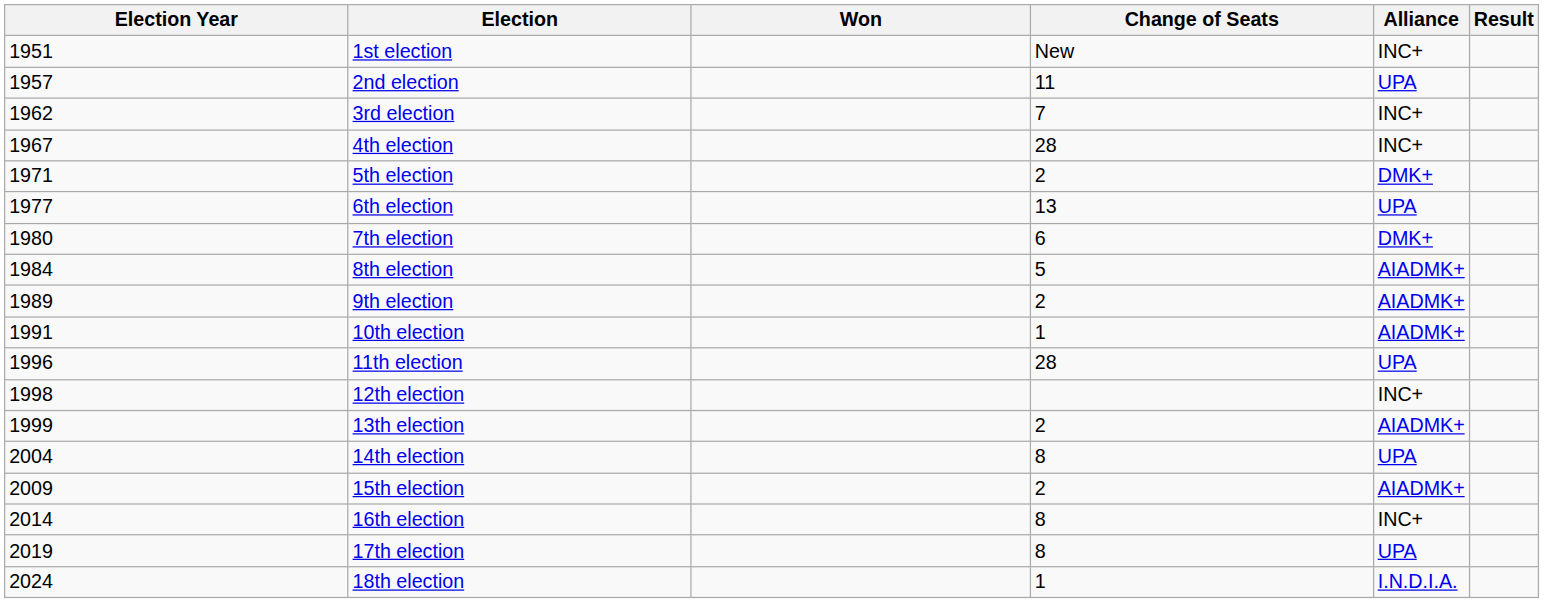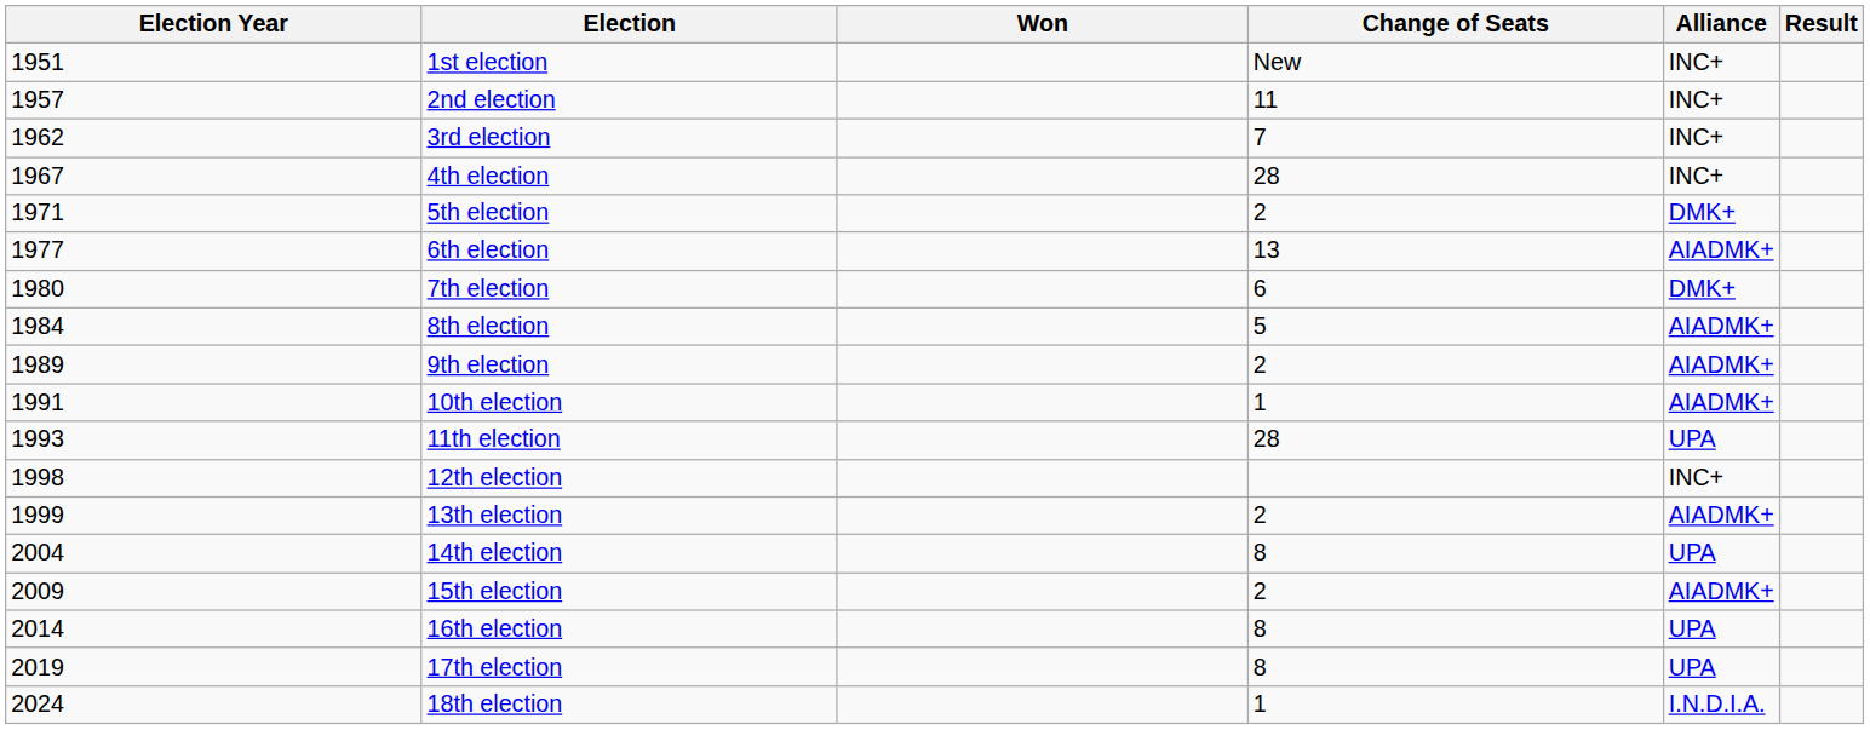2nd election | Alliance: UPA -> INC+
6th election | Alliance: UPA -> AIADMK+
11th election | Election Year: 1996 -> 1993
16th election | Alliance: INC+ -> UPA
